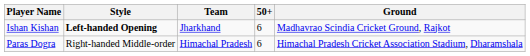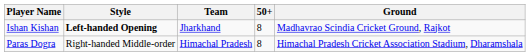Ishan Kishan | 50+: 6 -> 8
Paras Dogra | 50+: 6 -> 8
